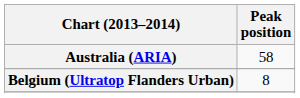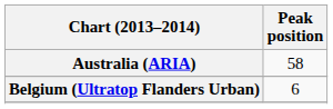Belgium (Ultratop Flanders Urban) | Peak position: 8 -> 6
